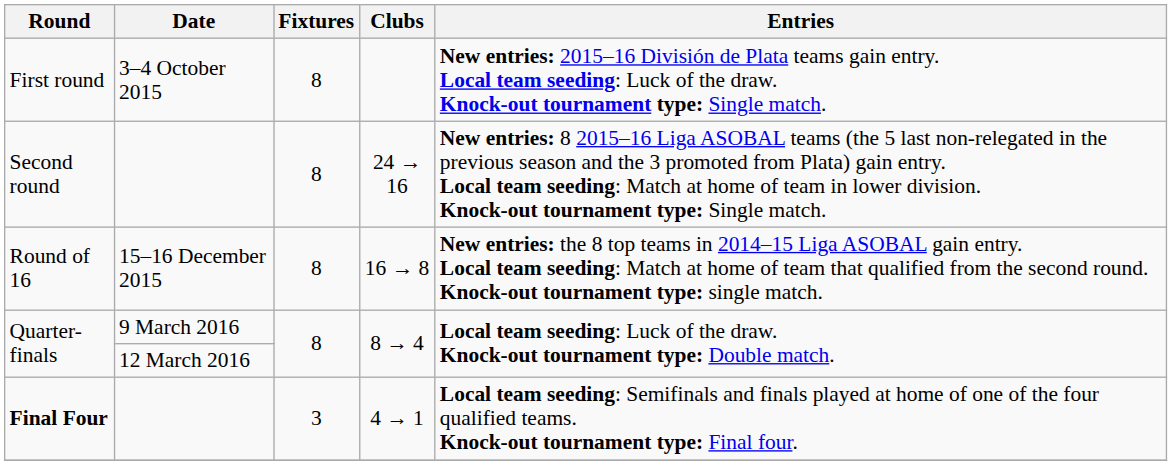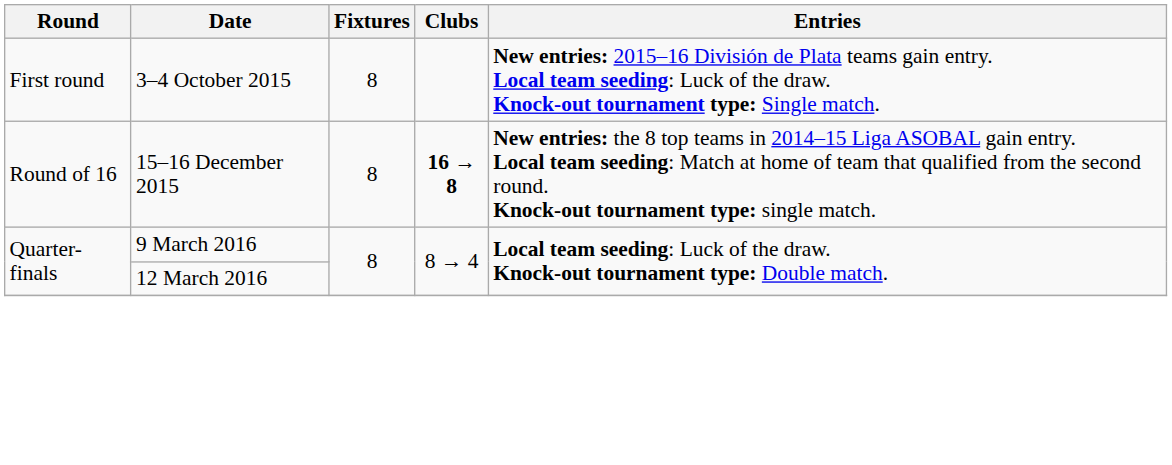- row: Second round | 8 | 24 → 16 | New entries: 8 2015–16 Liga ASOBAL teams (the 5 last non-relegated in the previous season and the 3 promoted from Plata) gain entry. Local team seeding: Match at home of team in lower division. Knock-out tournament type: Single match.
Round of 16 | Clubs: normal -> bold
- row: Final Four | 3 | 4 → 1 | Local team seeding: Semifinals and finals played at home of one of the four qualified teams. Knock-out tournament type: Final four.
